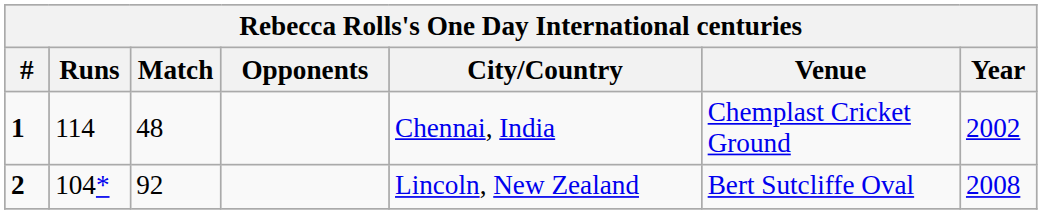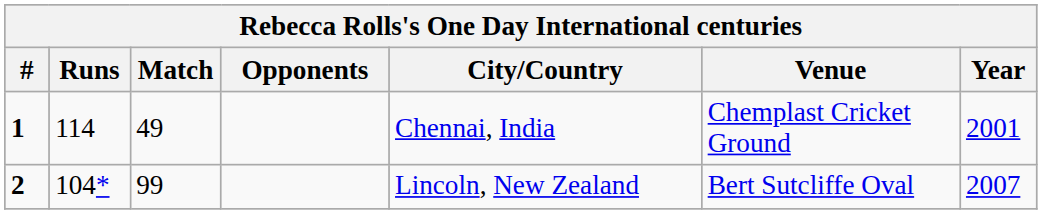1 | Match: 48 -> 49
1 | Year: 2002 -> 2001
2 | Match: 92 -> 99
2 | Year: 2008 -> 2007
